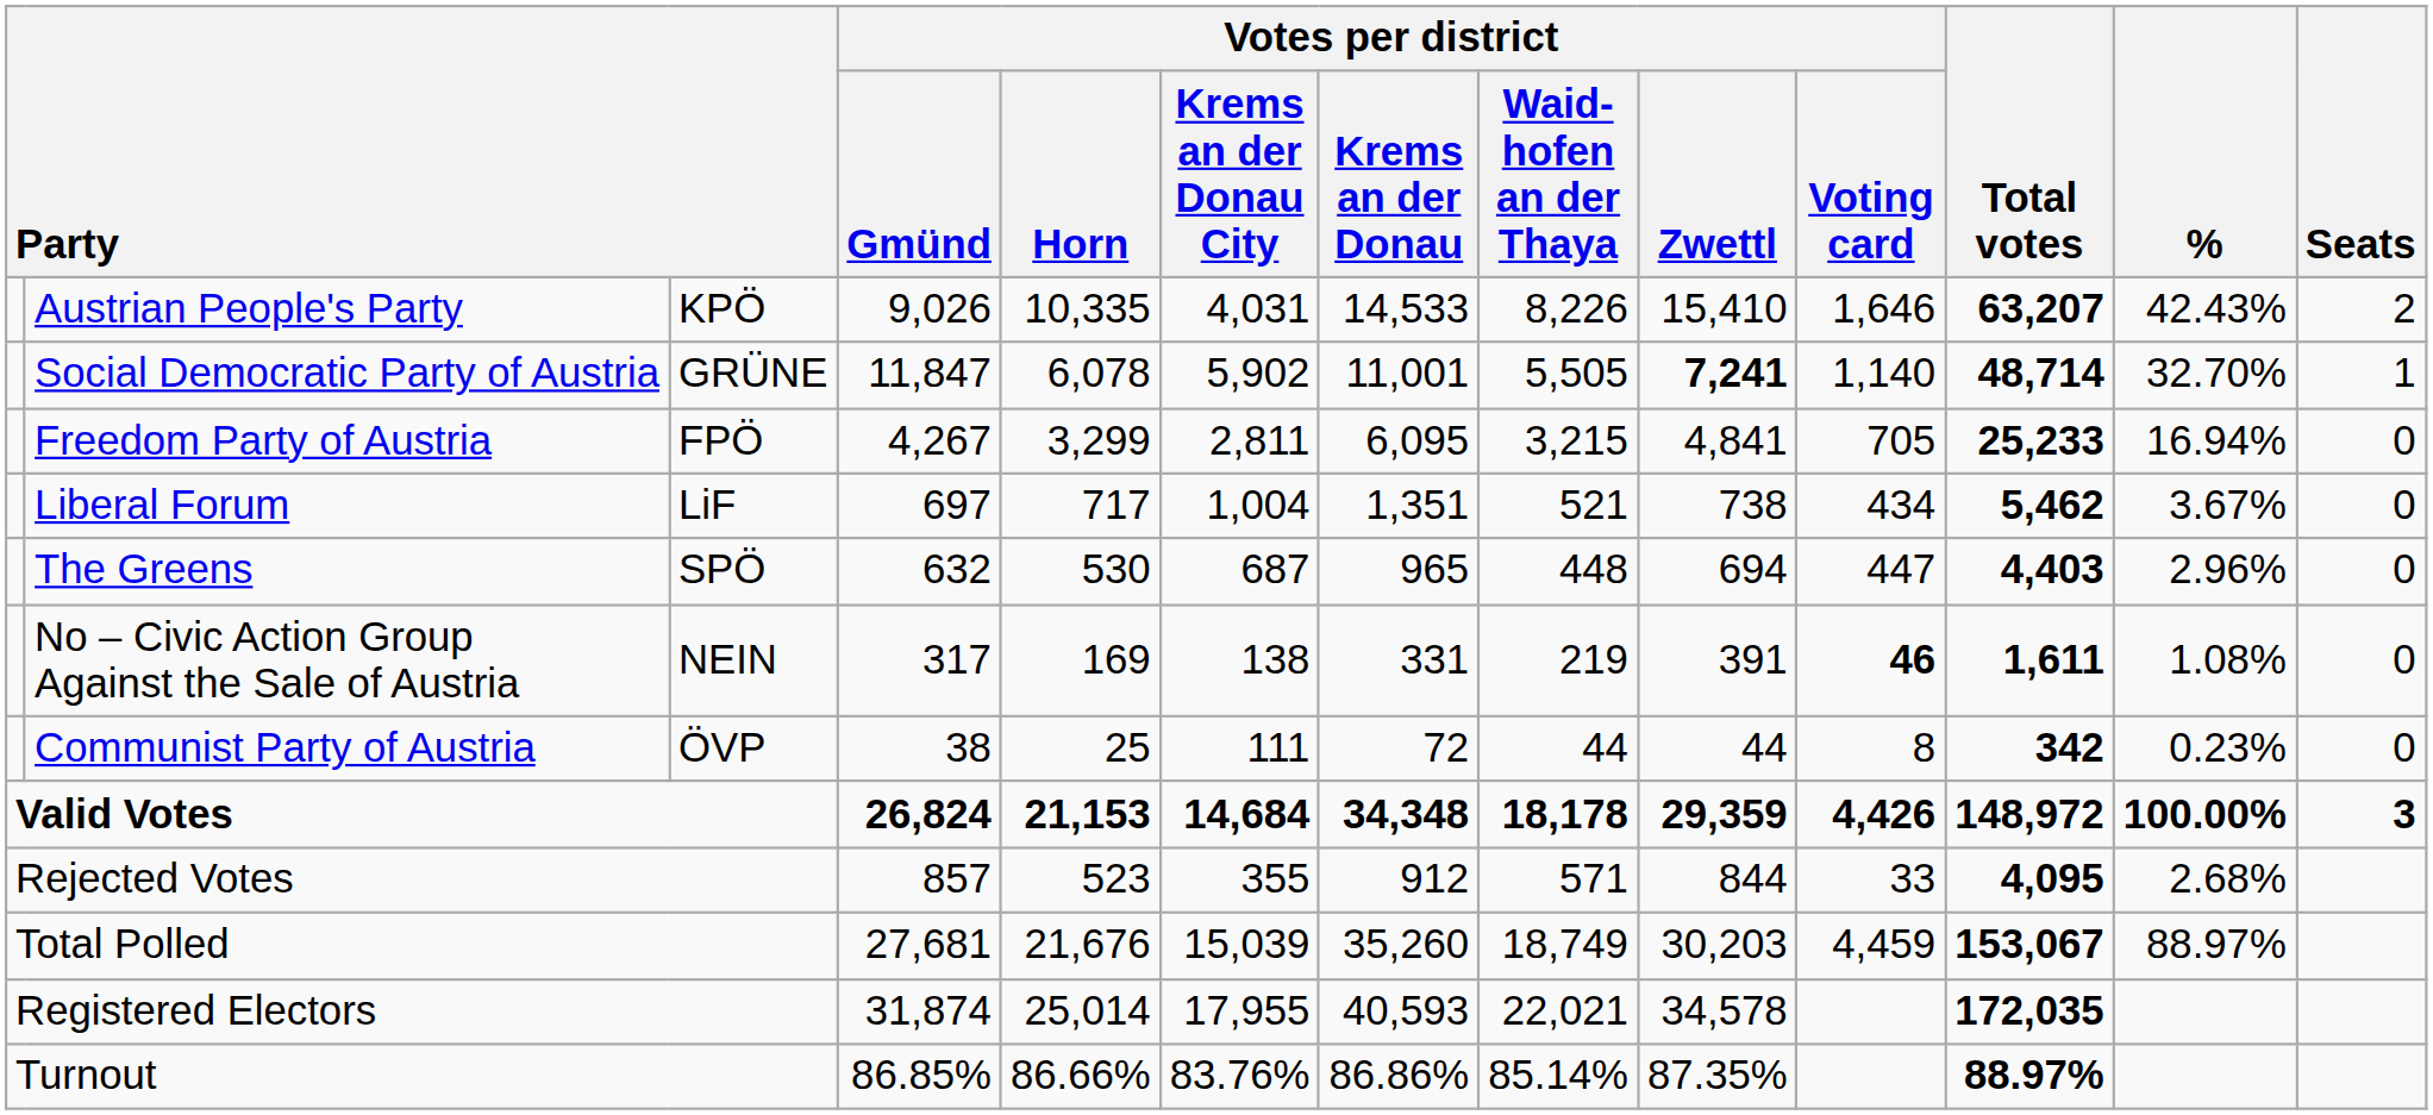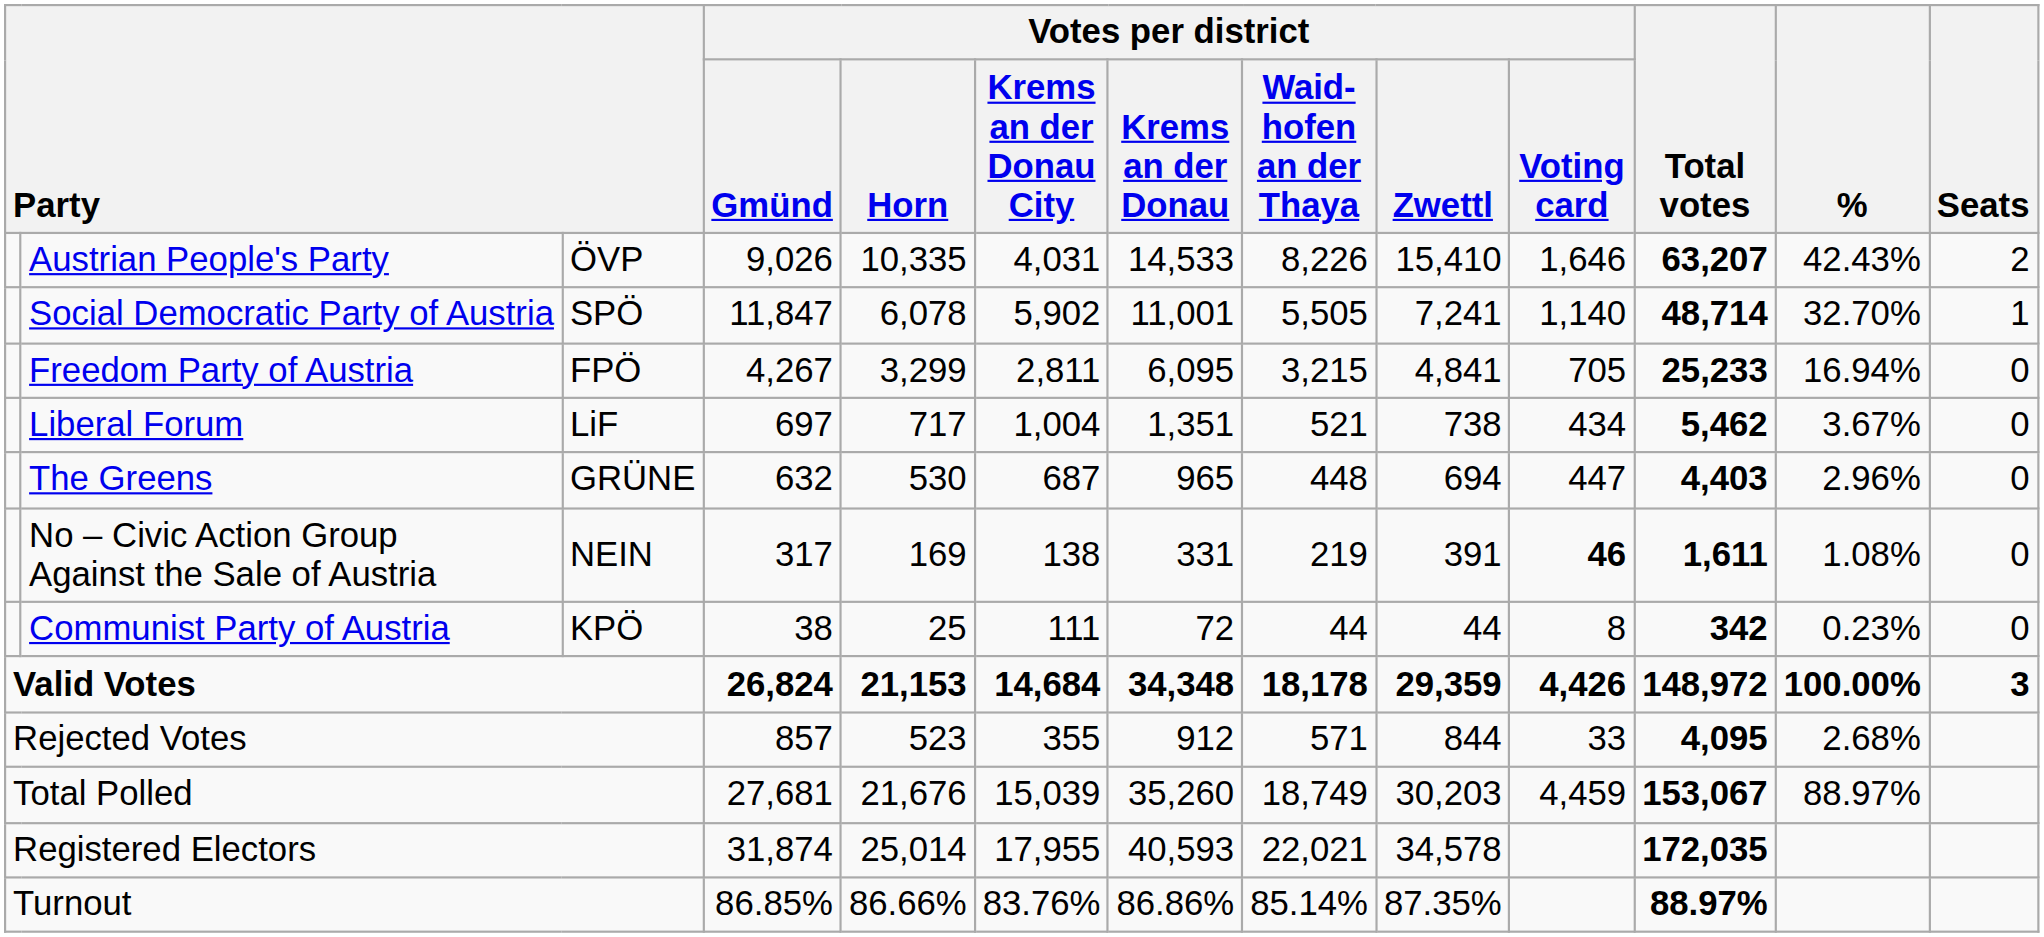Austrian People's Party | column 3: KPÖ -> ÖVP
Social Democratic Party of Austria | column 3: GRÜNE -> SPÖ
Social Democratic Party of Austria | Votes per district / Zwettl: bold -> normal
The Greens | column 3: SPÖ -> GRÜNE
Communist Party of Austria | column 3: ÖVP -> KPÖ
